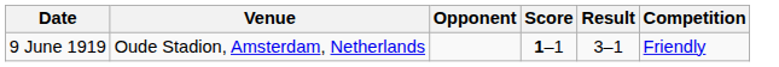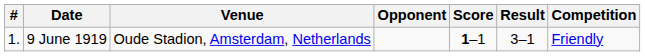+ column: # | 1.
